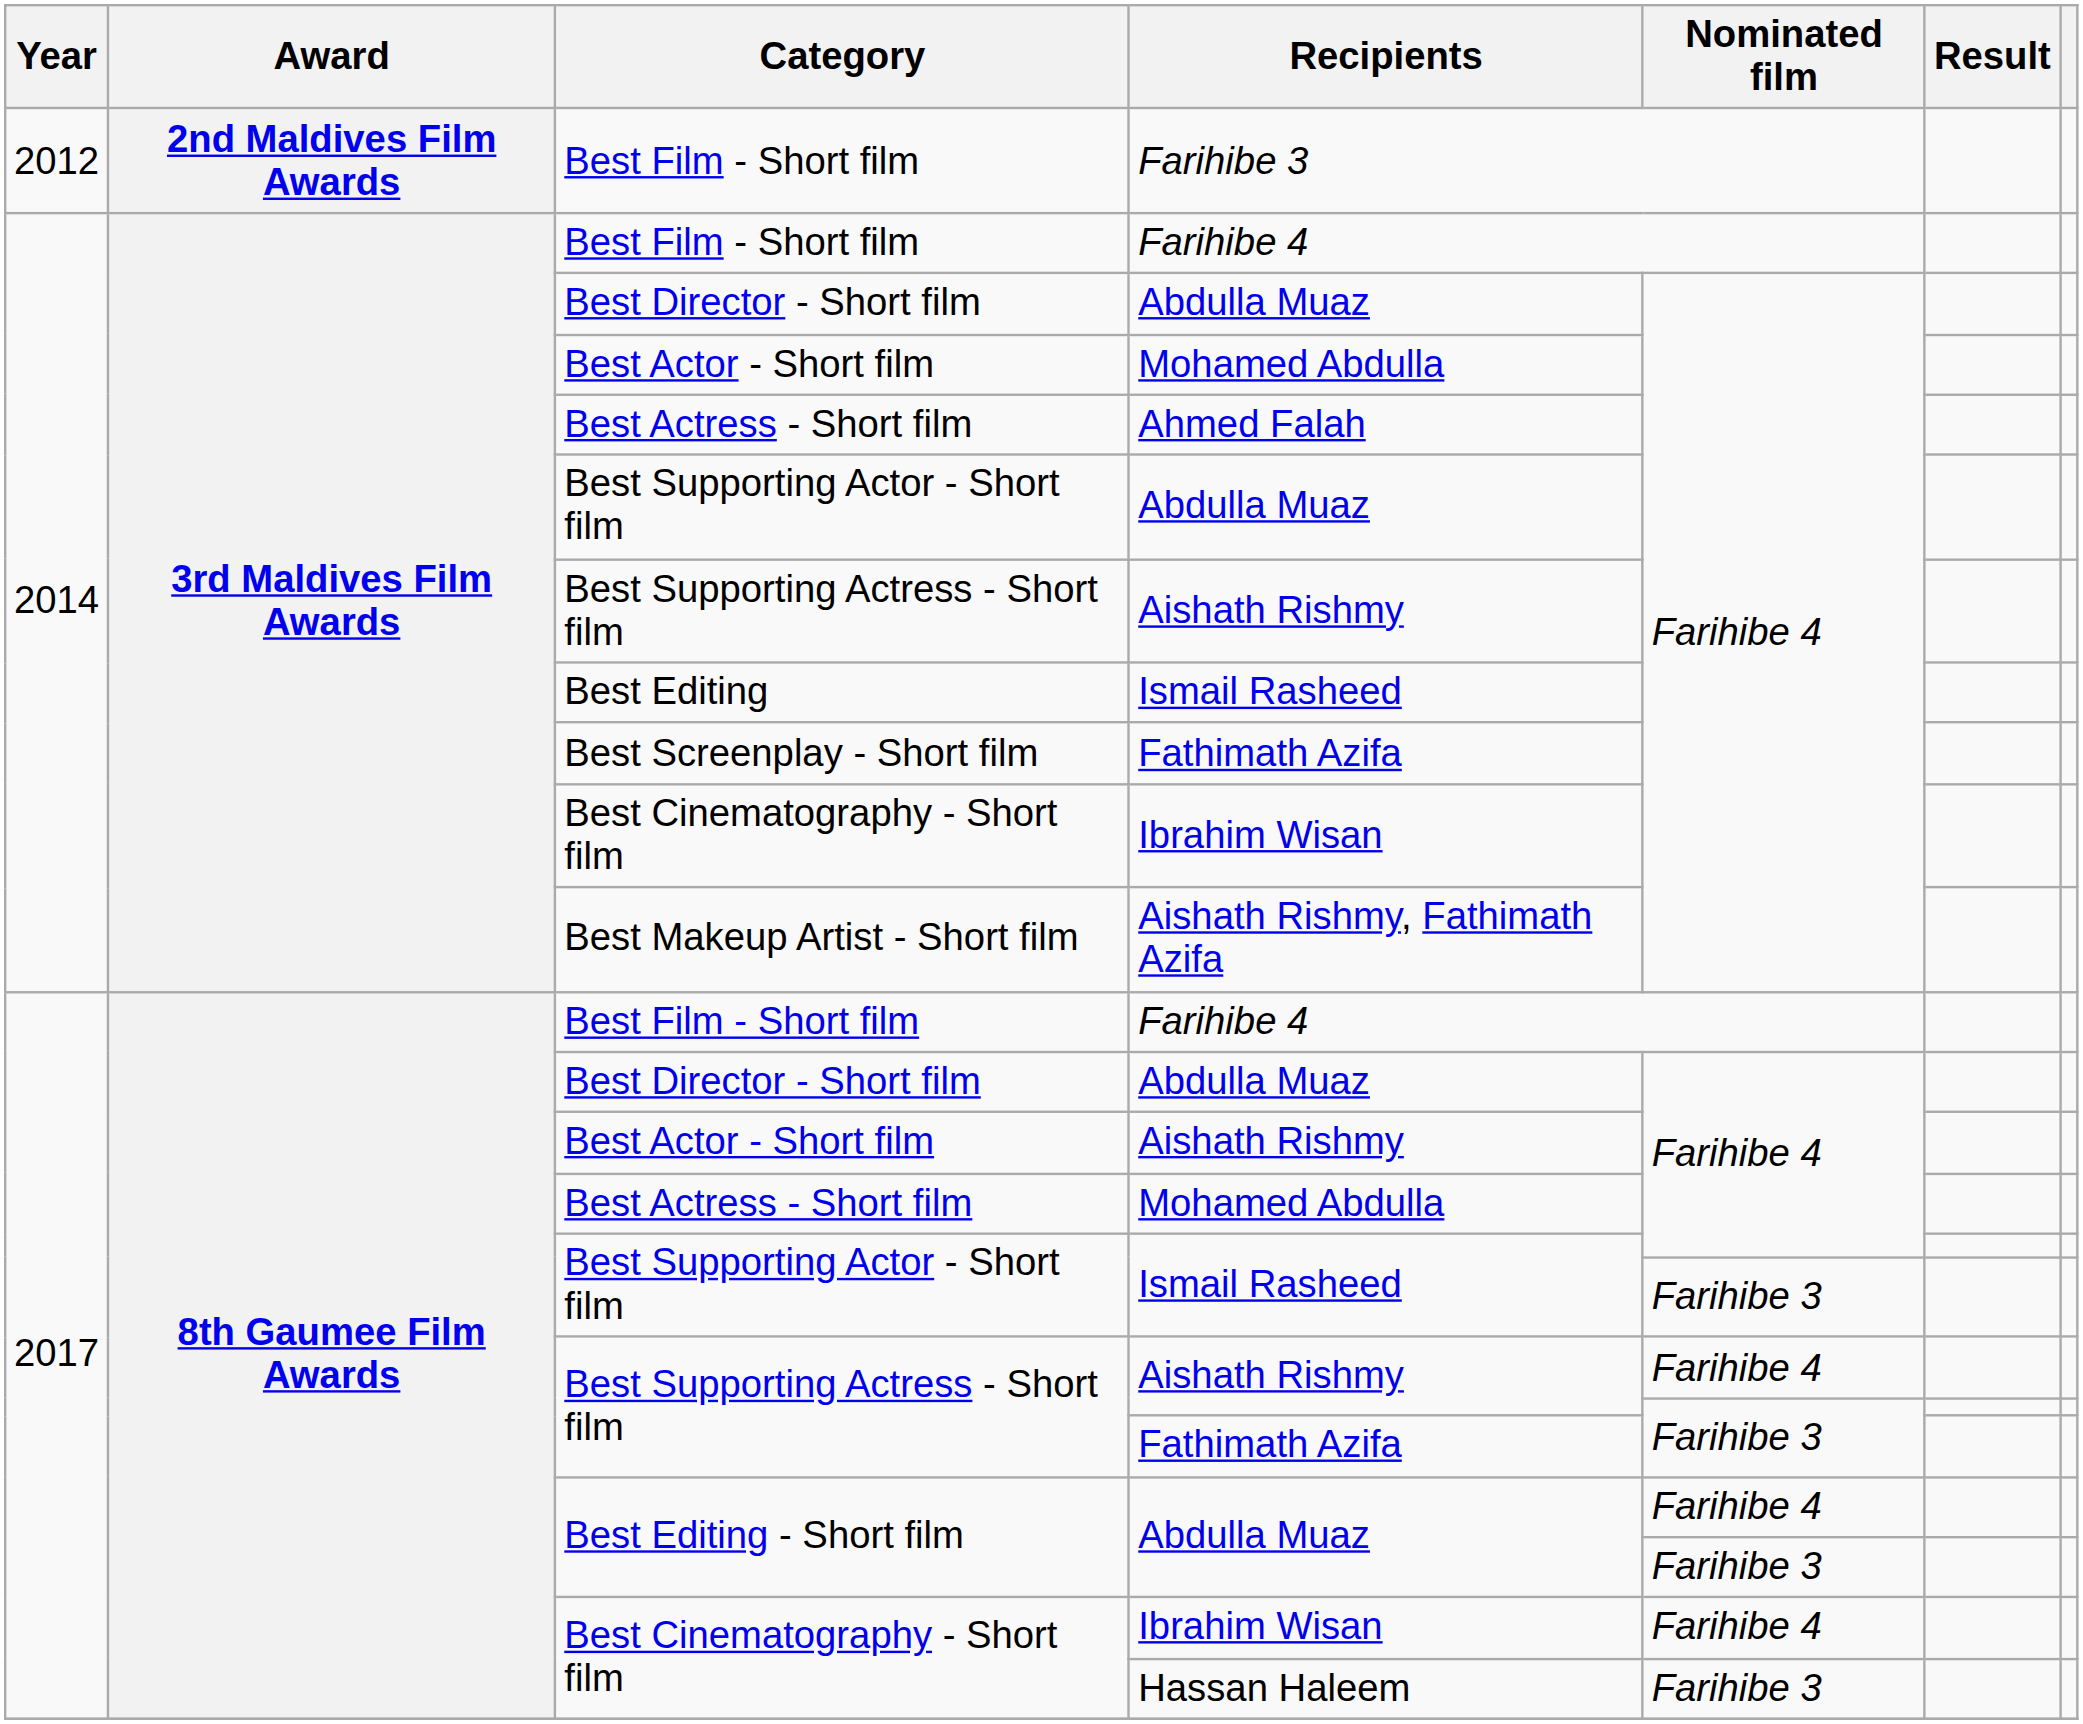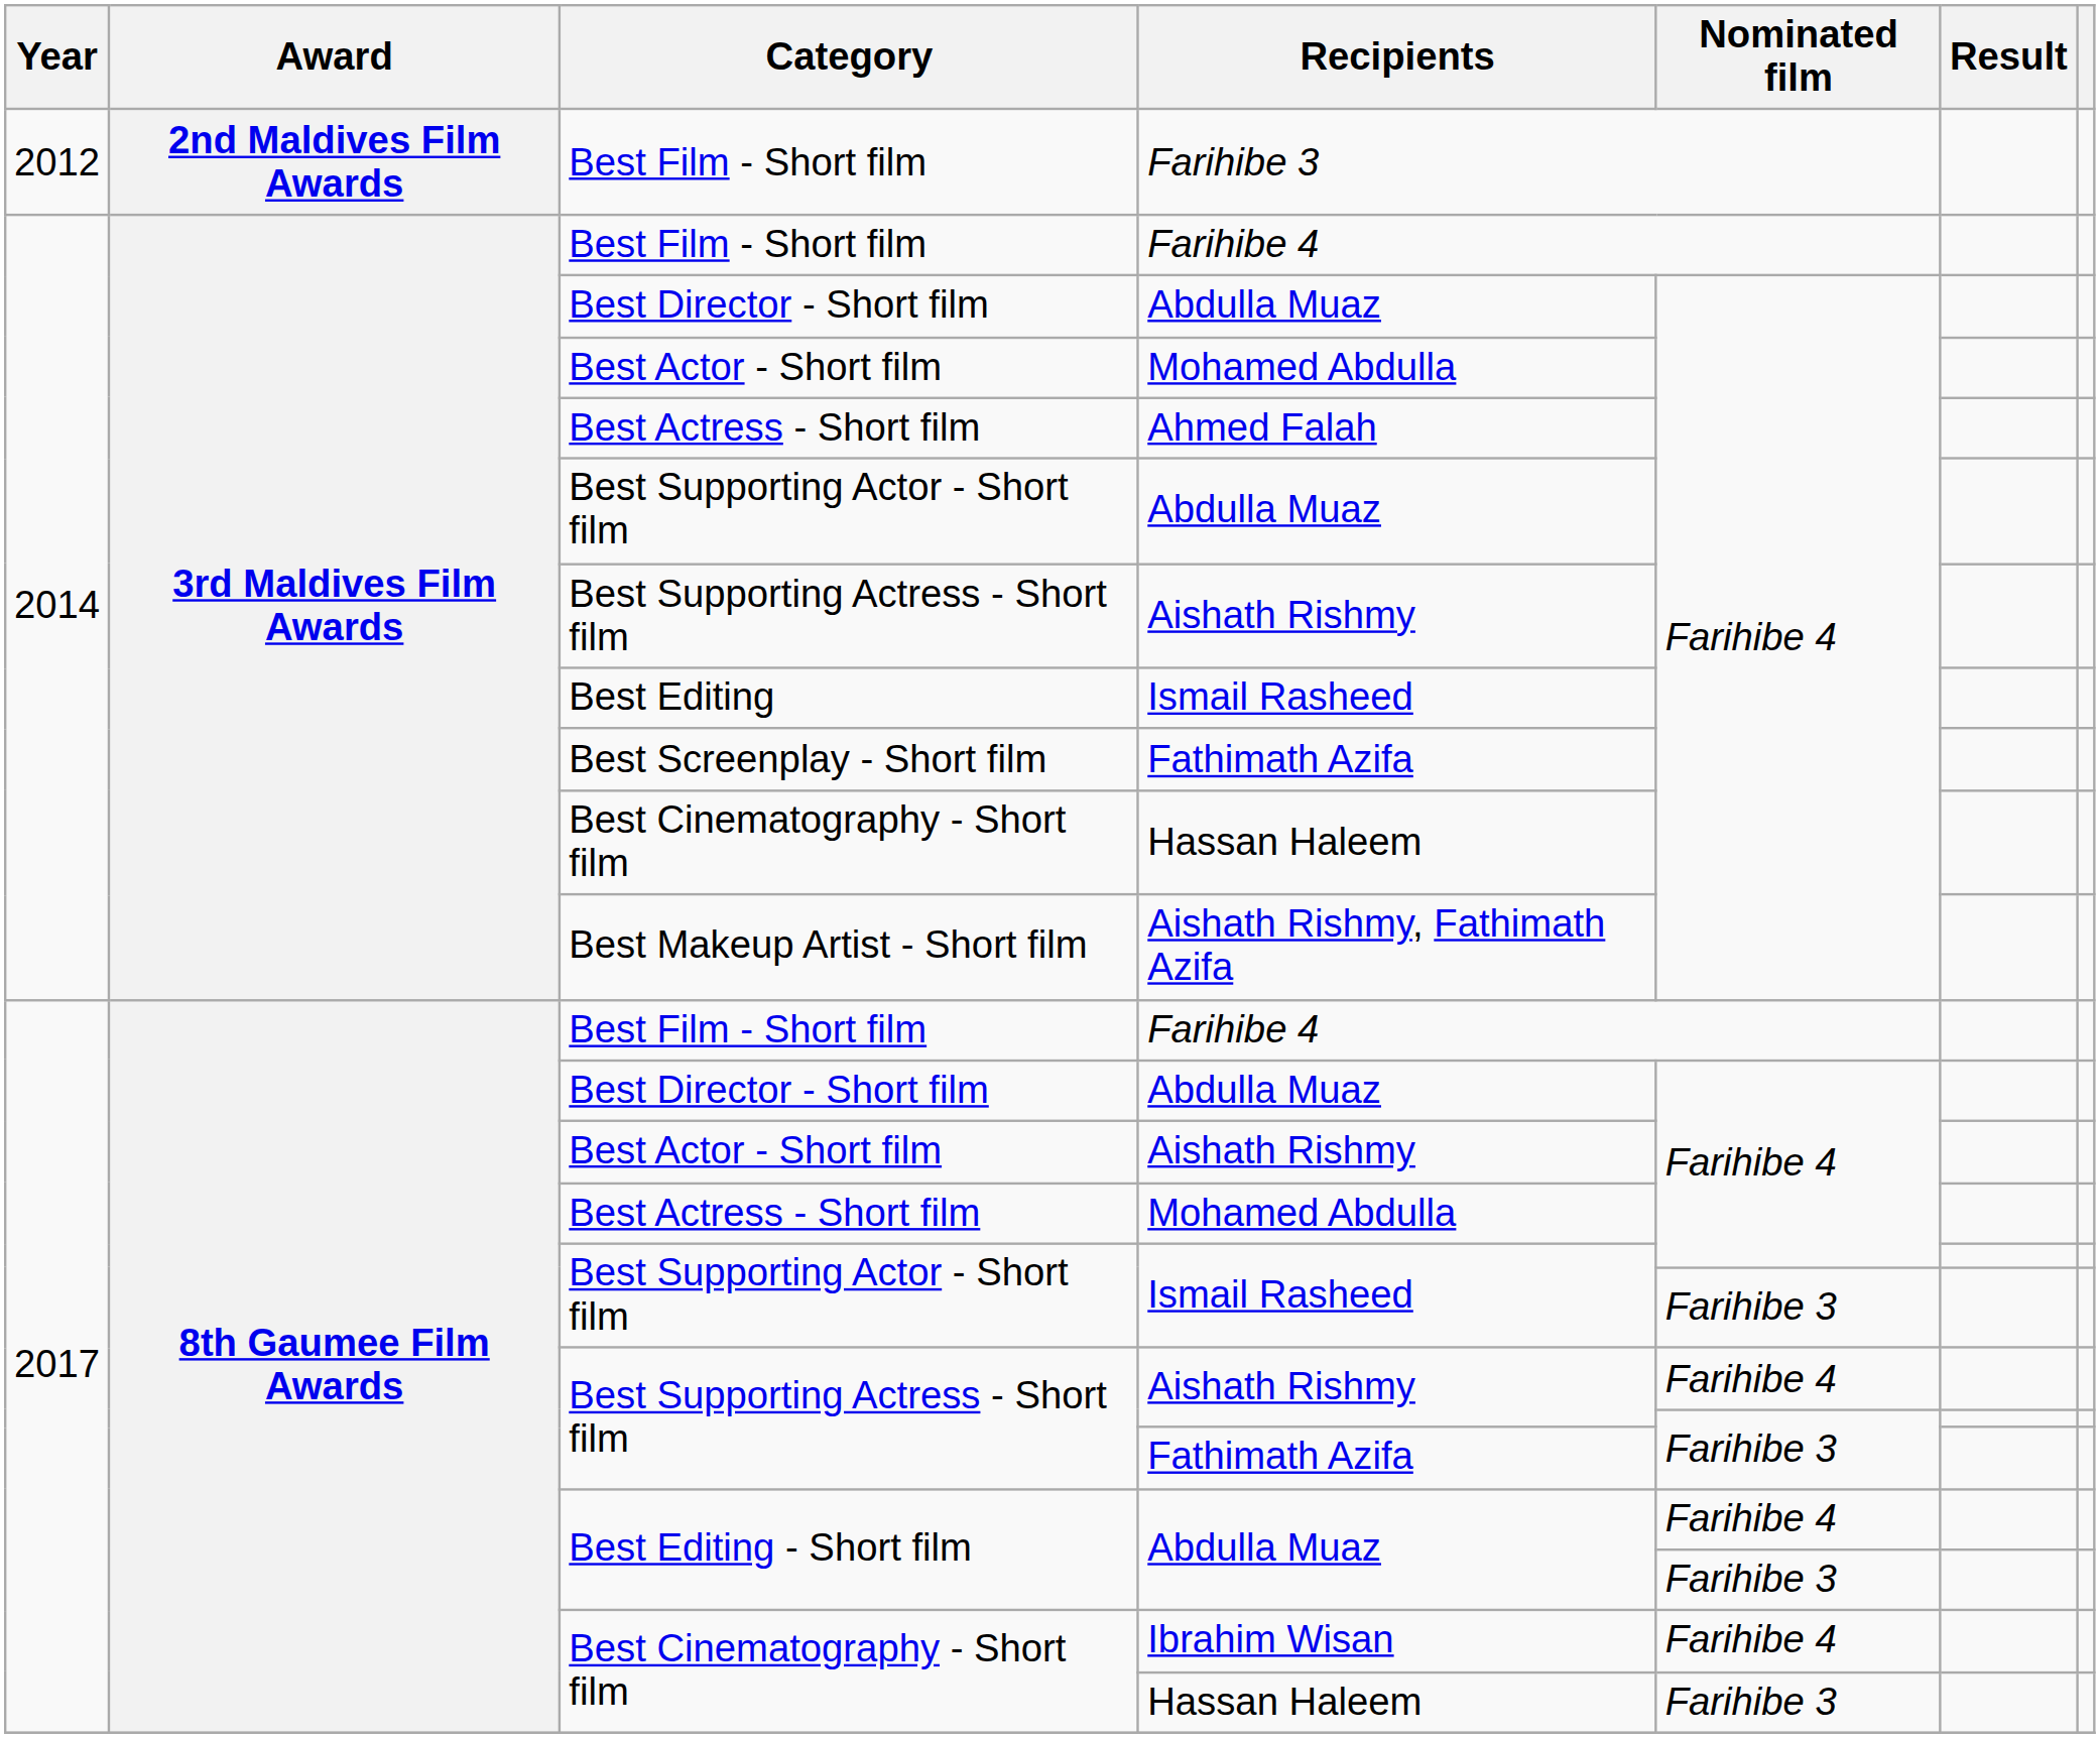2014 / Best Cinematography - Short film | Recipients: Ibrahim Wisan -> Hassan Haleem
